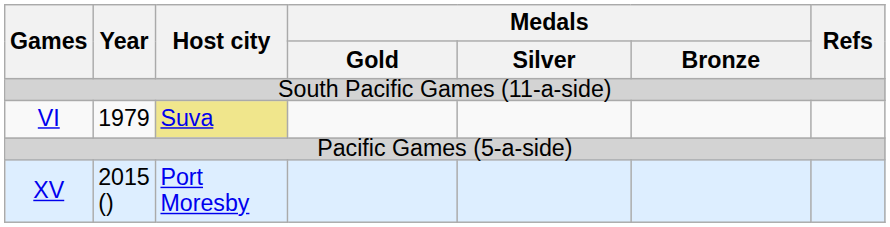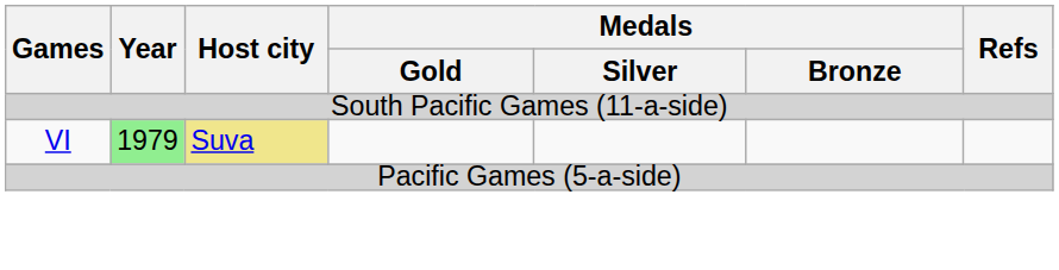VI | Year: no background -> lightgreen background
- row: XV | 2015 () | Port Moresby
